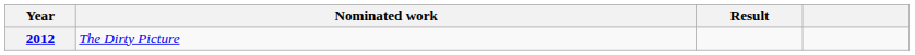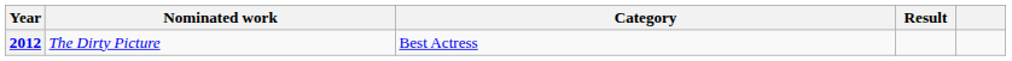+ column: Category | Best Actress
